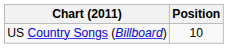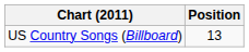US Country Songs (Billboard) | Position: 10 -> 13
